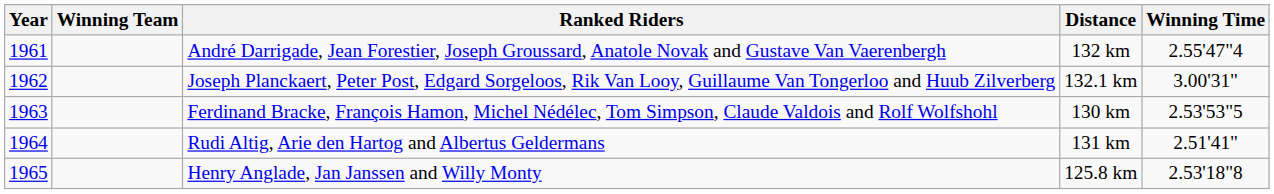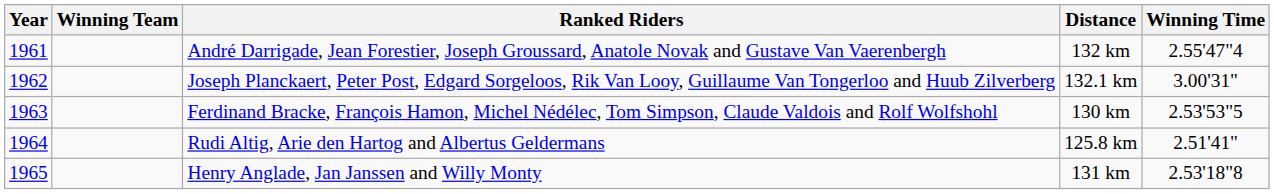Rudi Altig, Arie den Hartog and Albertus Geldermans | Distance: 131 km -> 125.8 km
Henry Anglade, Jan Janssen and Willy Monty | Distance: 125.8 km -> 131 km
